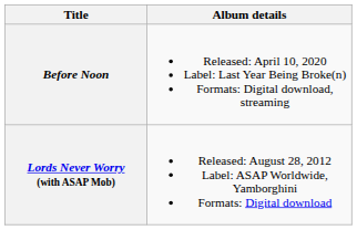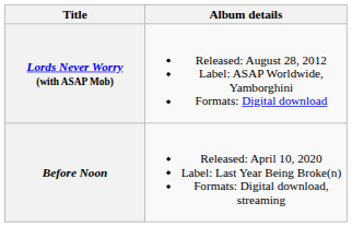rows swapped: Lords Never Worry (with ASAP Mob) <-> Before Noon
